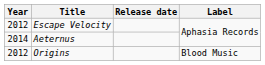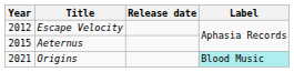Aeternus | Year: 2014 -> 2015
Origins | Year: 2012 -> 2021
Origins | Label: no background -> paleturquoise background
